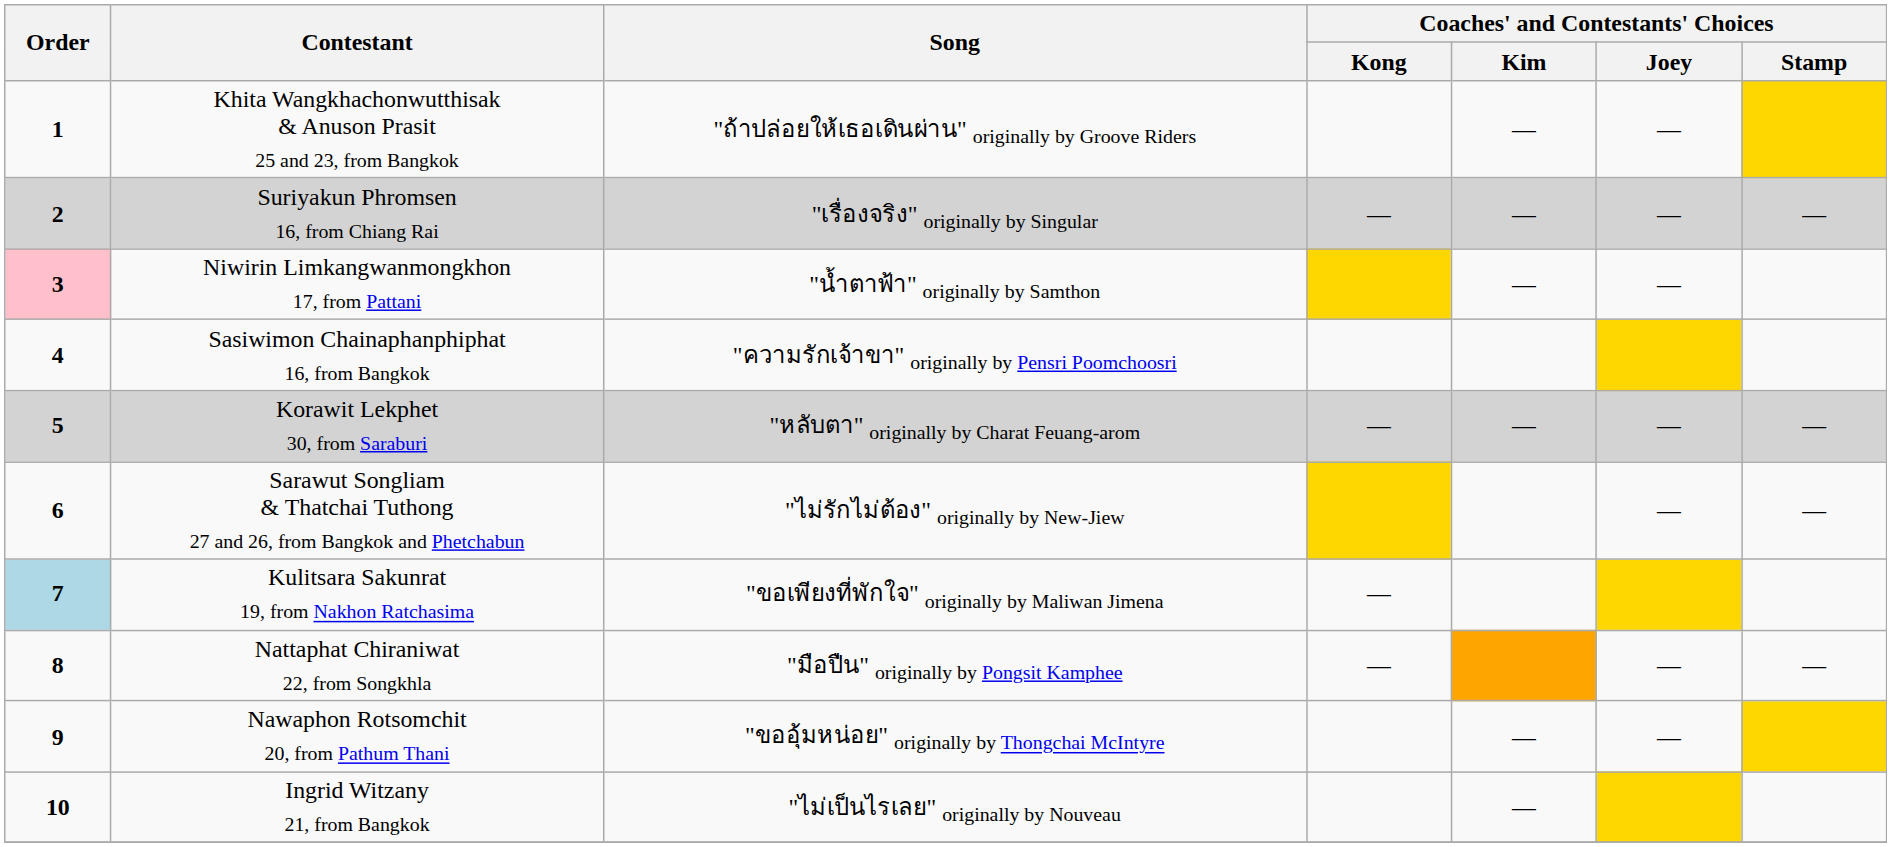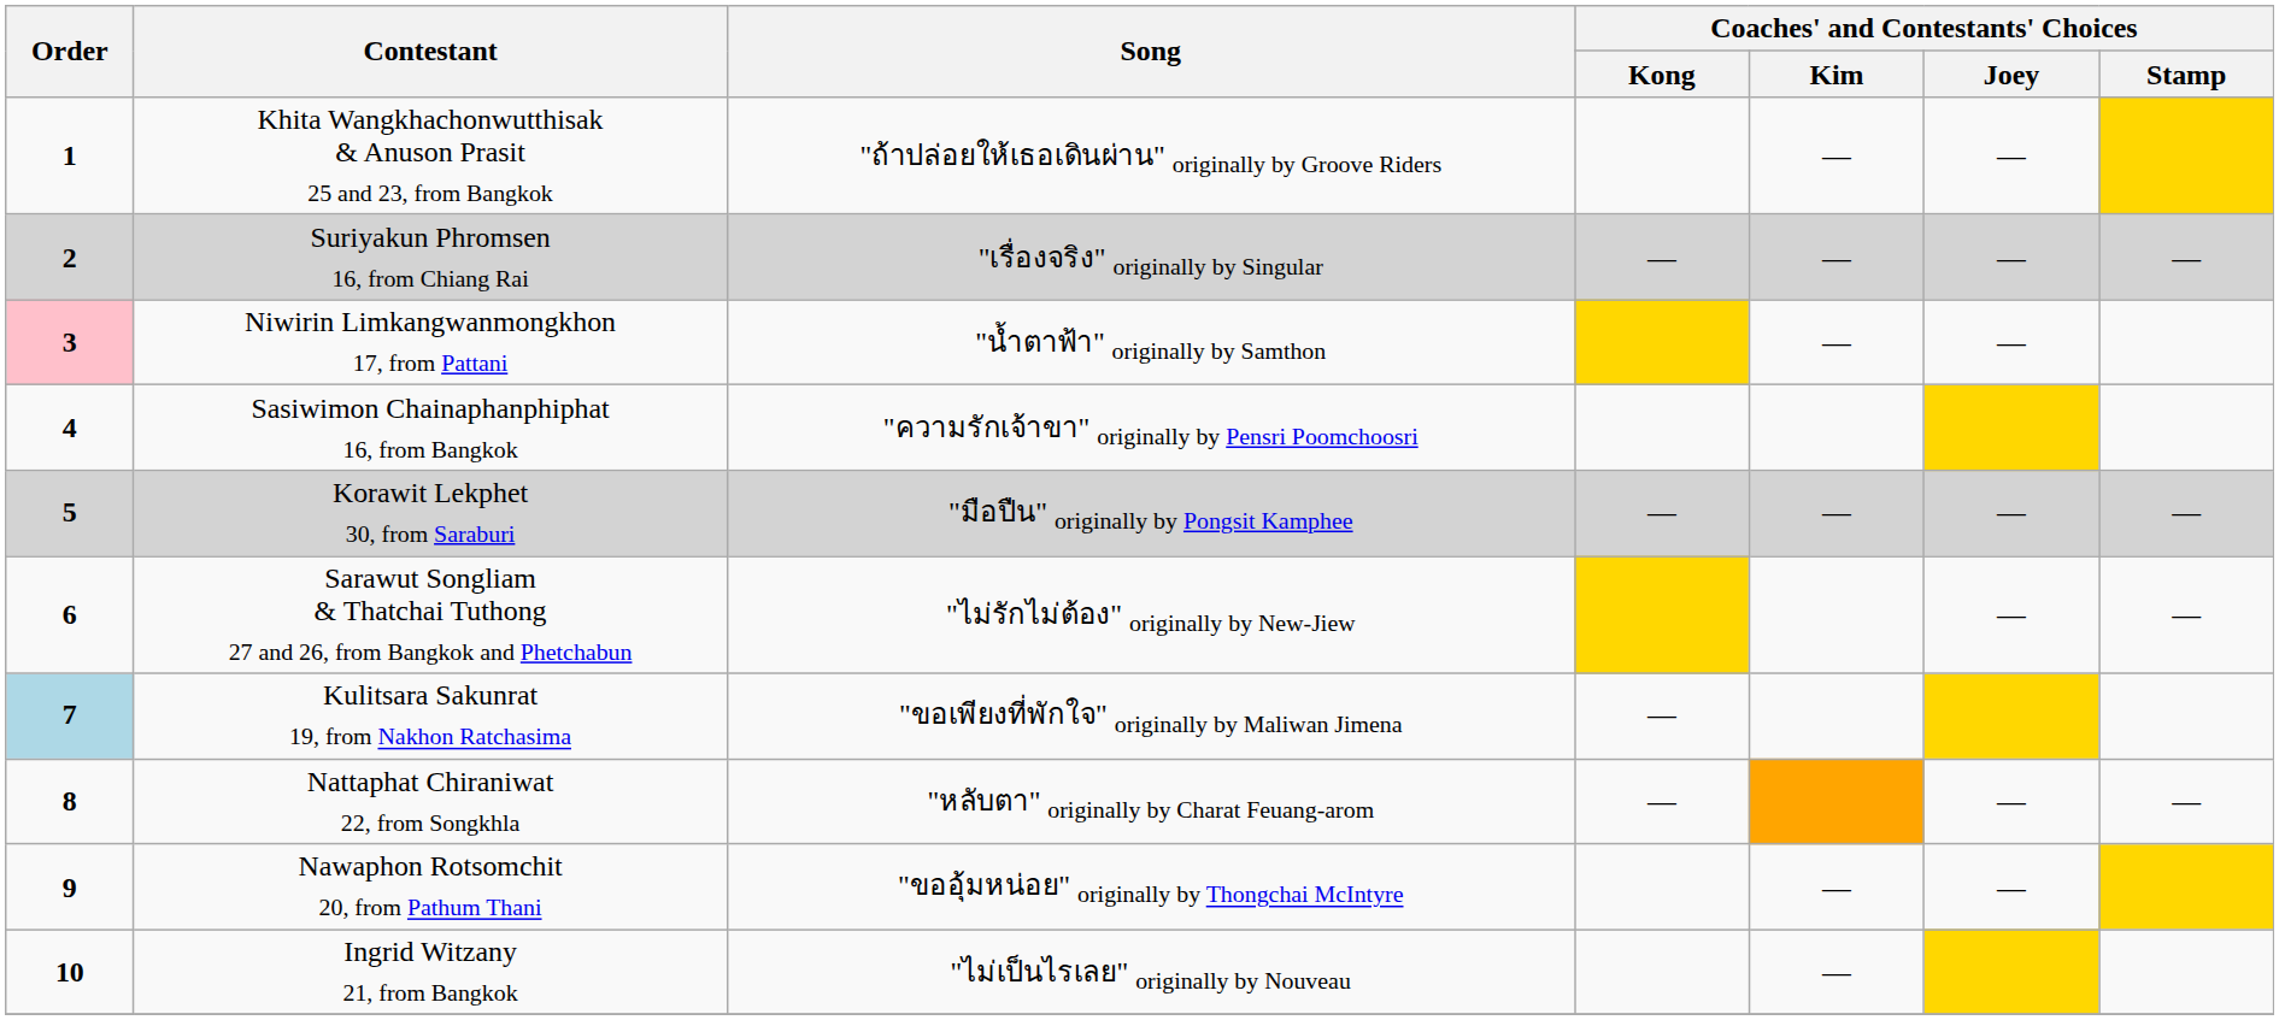Korawit Lekphet 30, from Saraburi | Song: "หลับตา" originally by Charat Feuang-arom -> "มือปืน" originally by Pongsit Kamphee
Nattaphat Chiraniwat 22, from Songkhla | Song: "มือปืน" originally by Pongsit Kamphee -> "หลับตา" originally by Charat Feuang-arom
